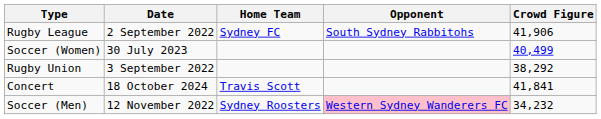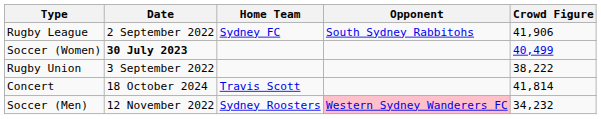Soccer (Women) | Date: normal -> bold
Rugby Union | Crowd Figure: 38,292 -> 38,222
Concert | Crowd Figure: 41,841 -> 41,814
